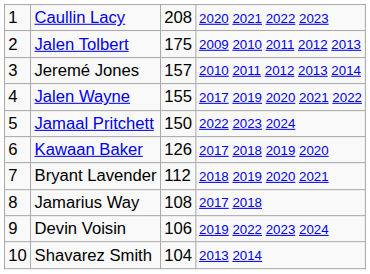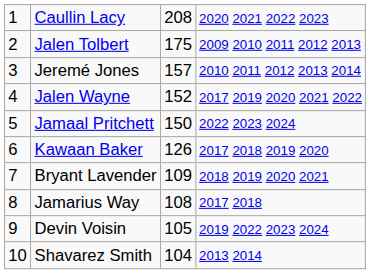Jalen Wayne | column 3: 155 -> 152
Bryant Lavender | column 3: 112 -> 109
Devin Voisin | column 3: 106 -> 105
